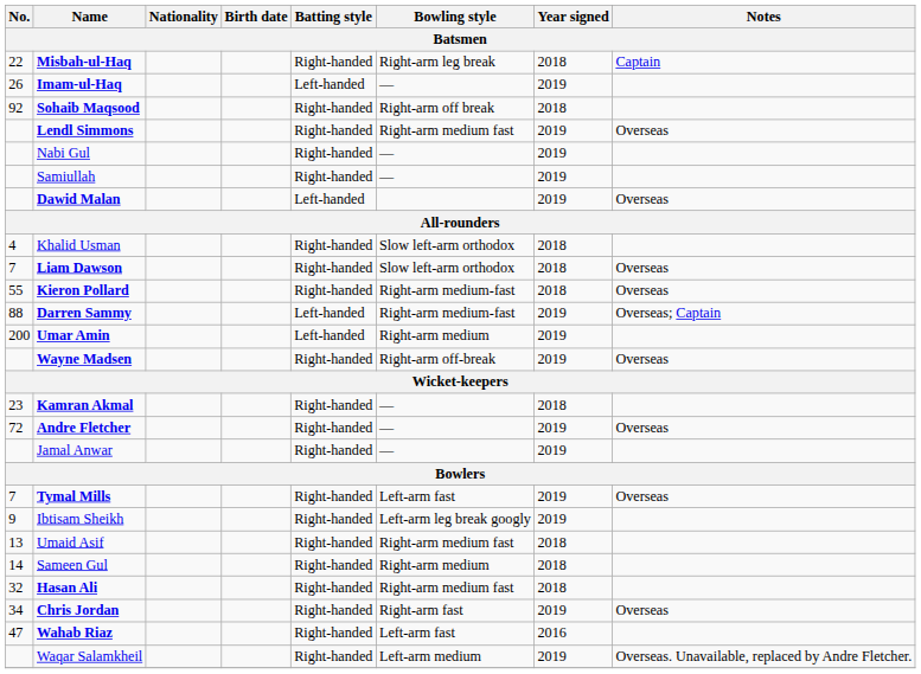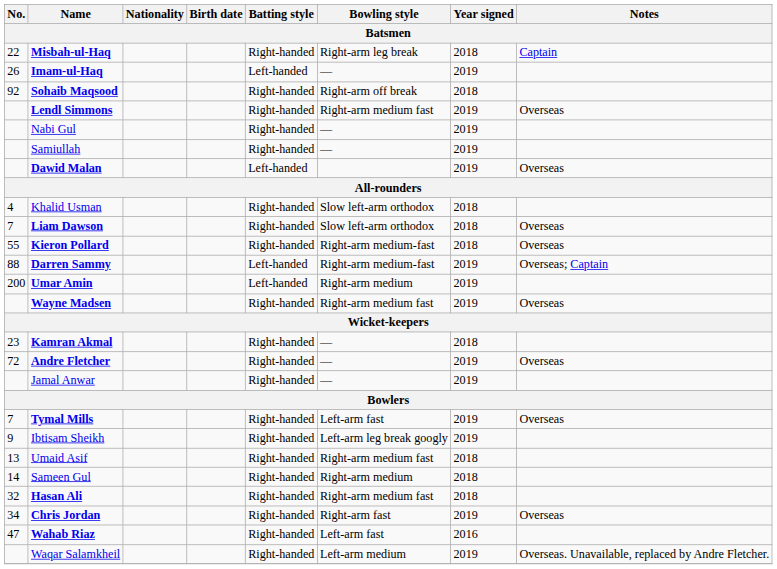Wayne Madsen | Bowling style: Right-arm off-break -> Right-arm medium fast
